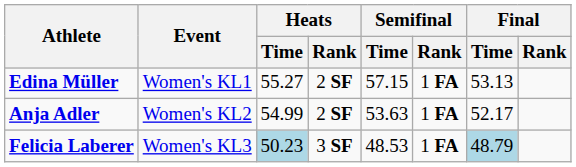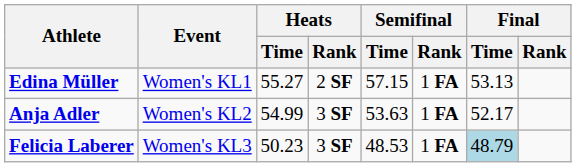Anja Adler | Heats / Rank: 2 SF -> 3 SF
Felicia Laberer | Heats / Time: lightblue background -> no background
